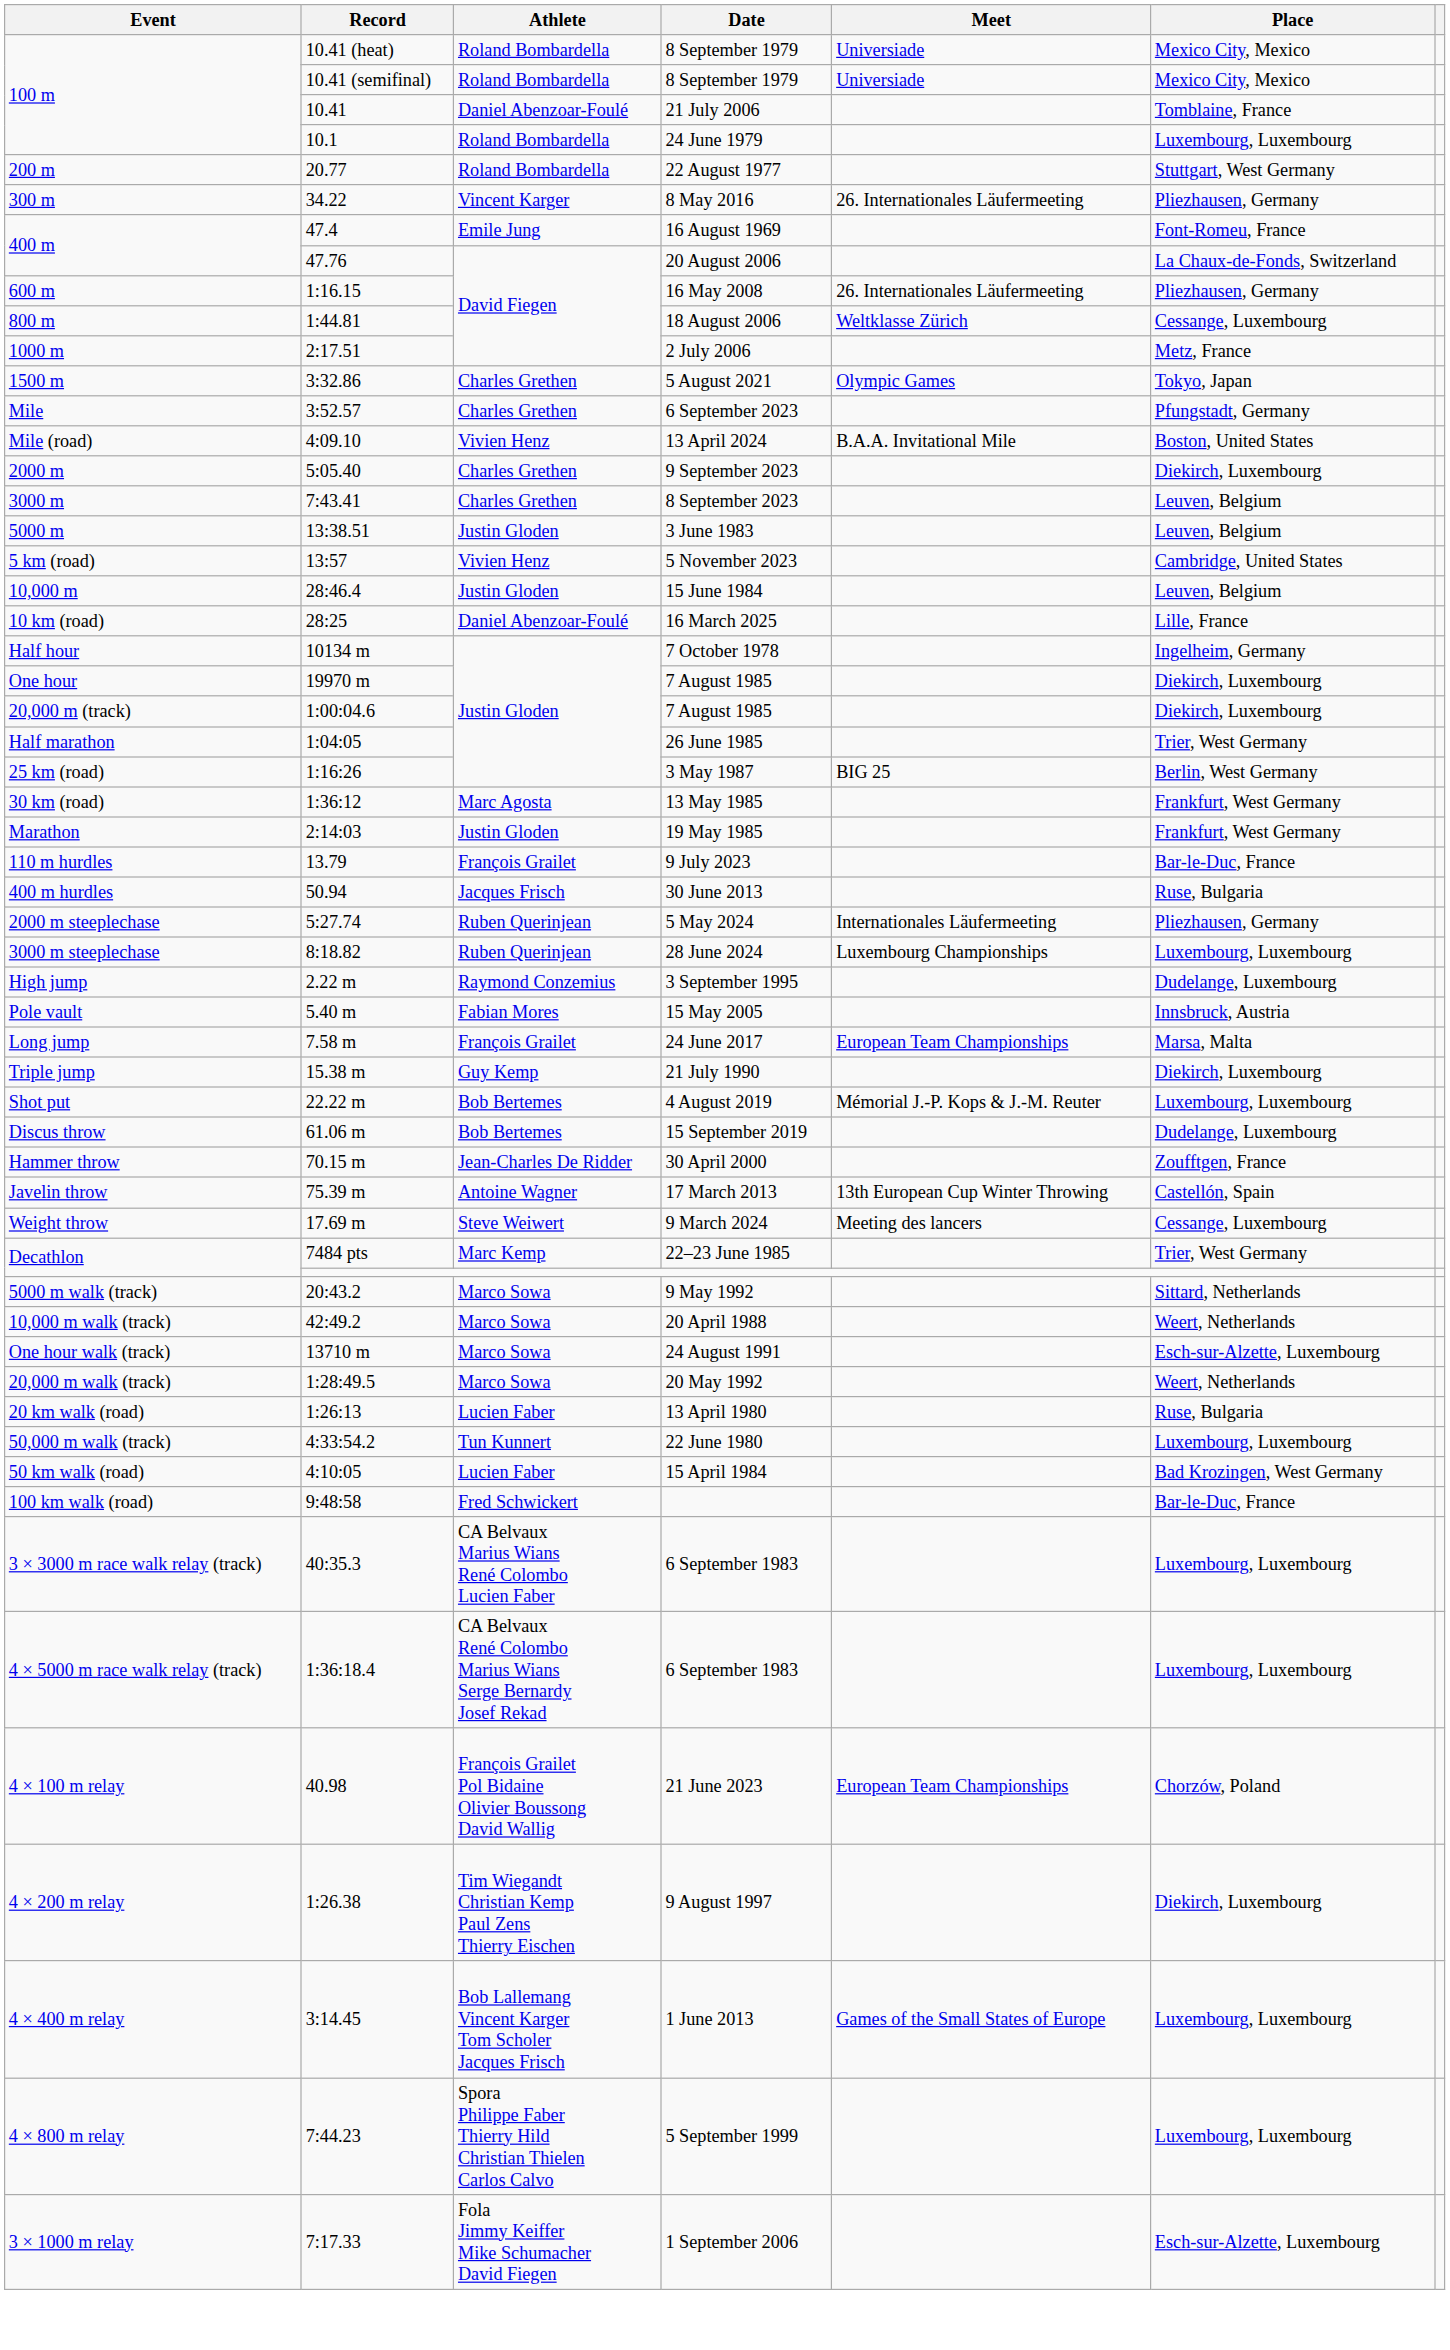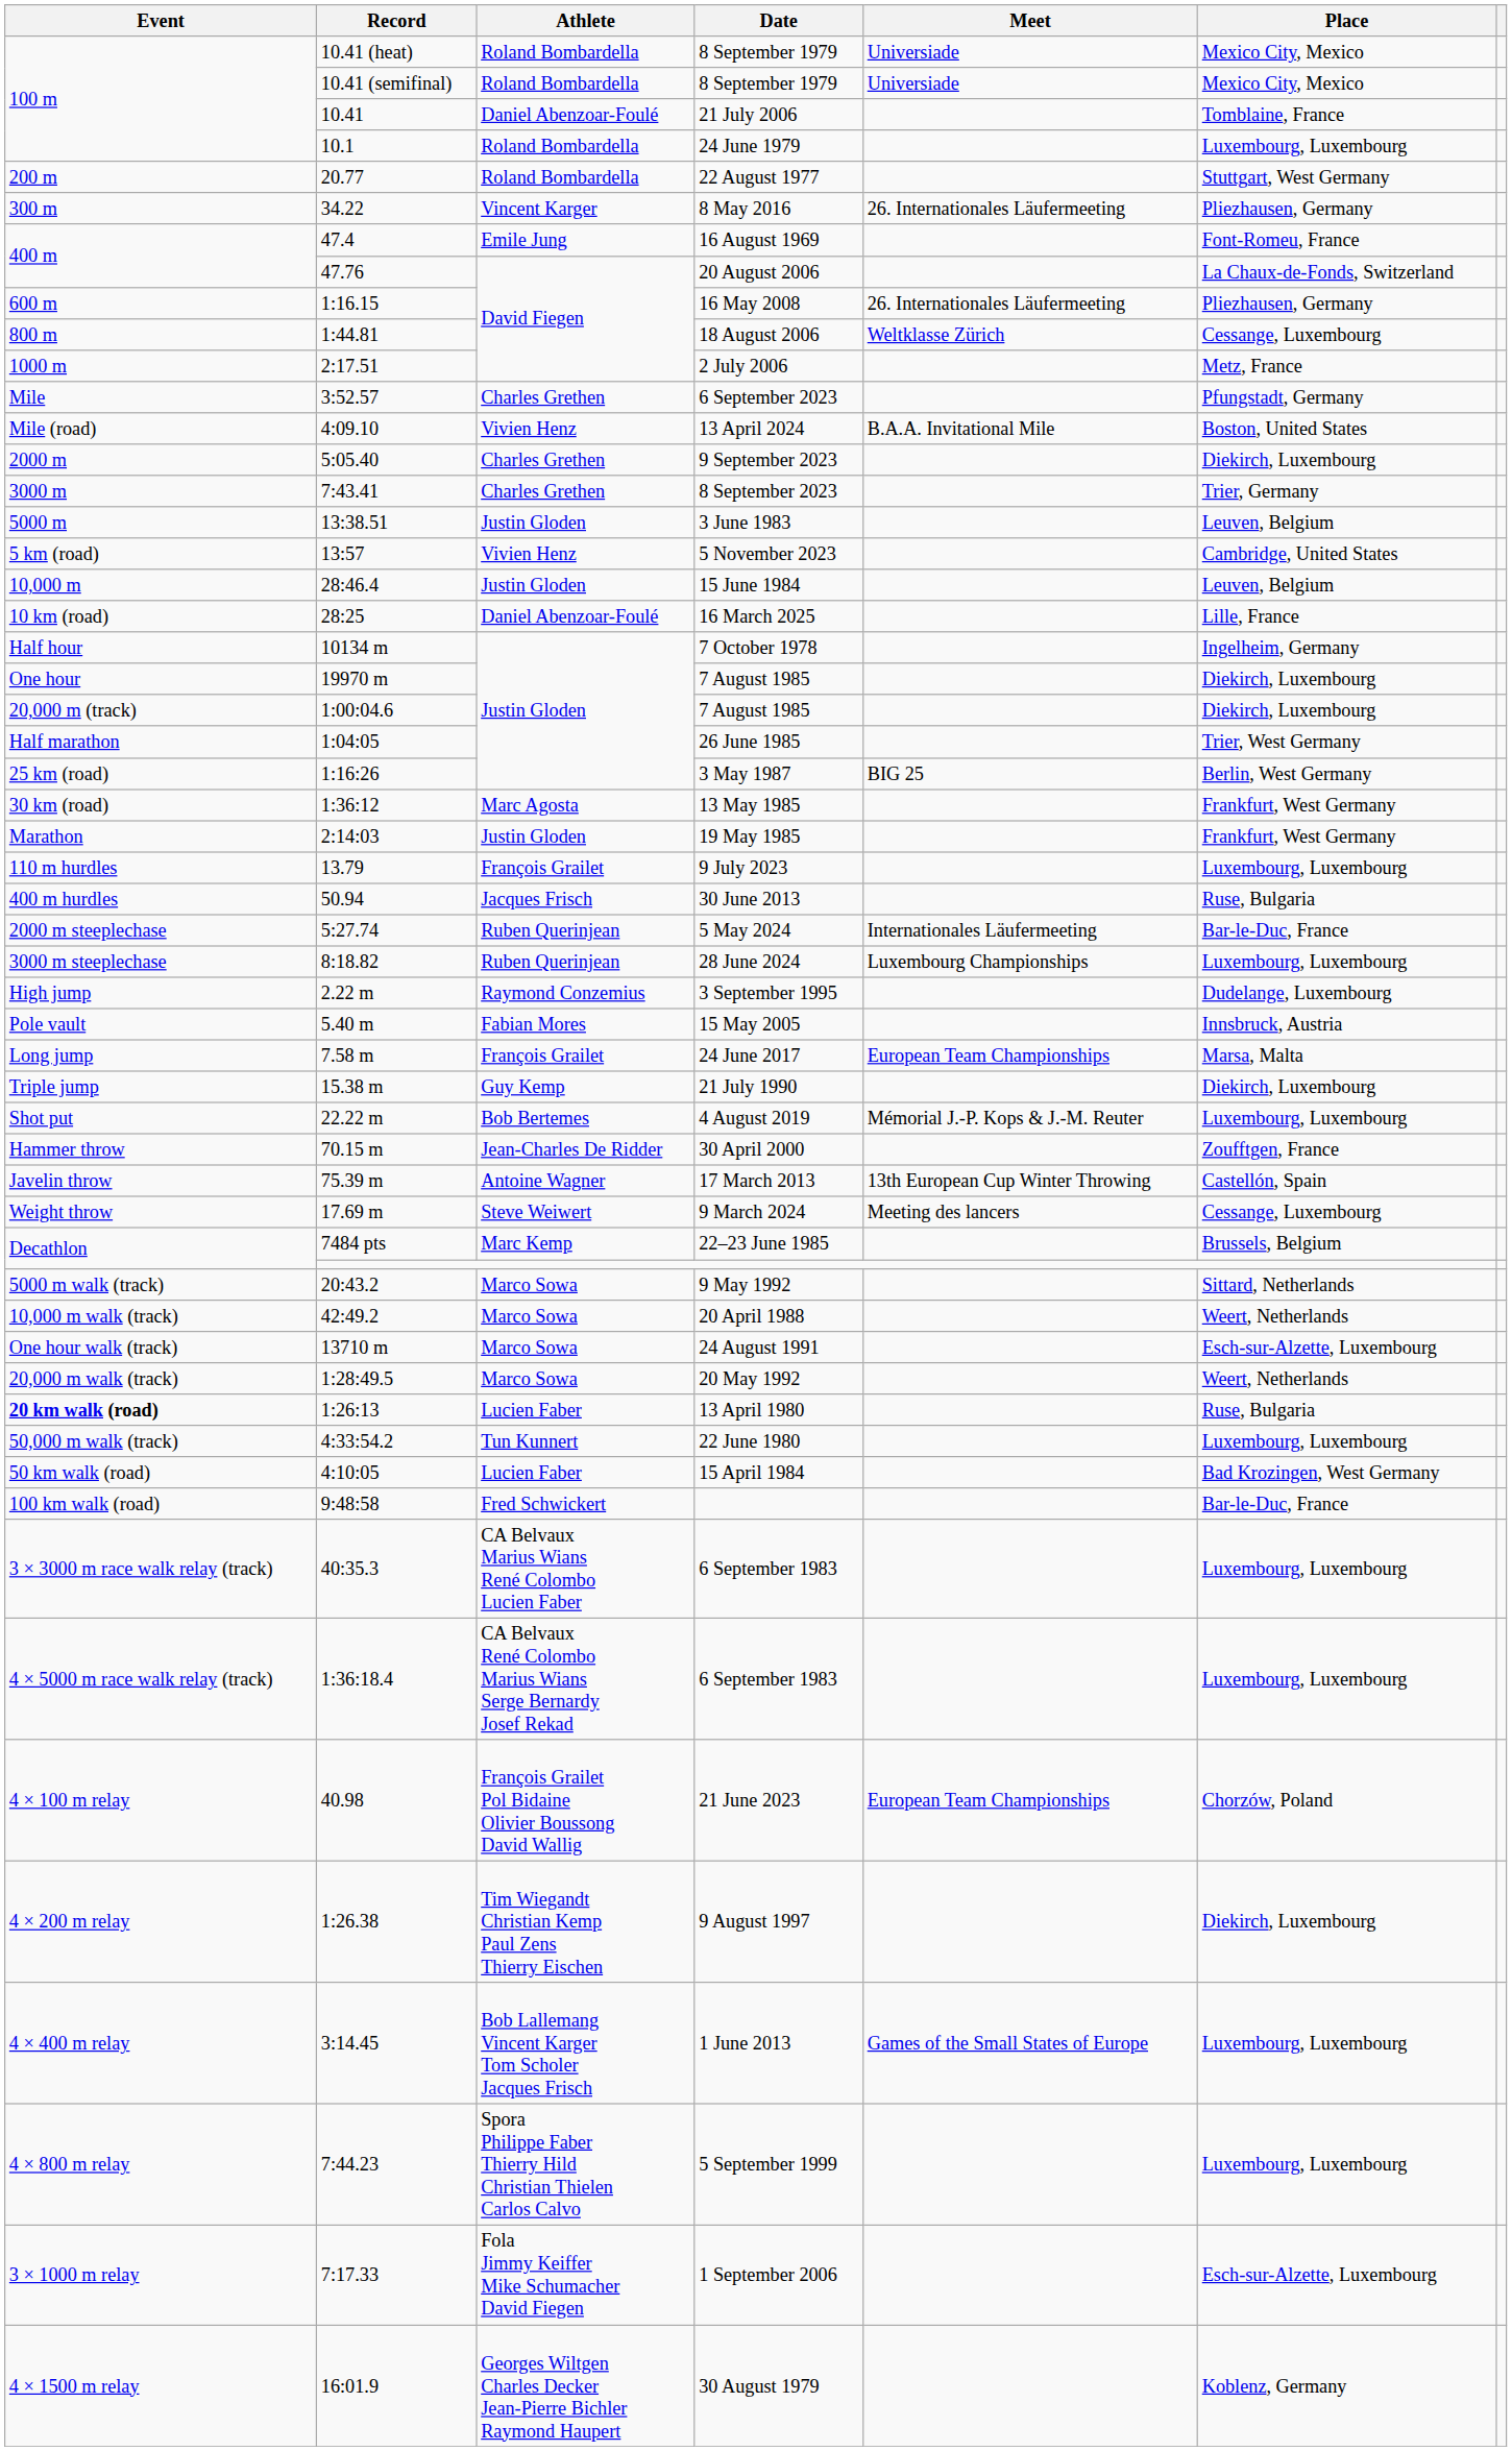- row: 1500 m | 3:32.86 | Charles Grethen | 5 August 2021 | Olympic Games | Tokyo, Japan
8 September 2023 | Place: Leuven, Belgium -> Trier, Germany
9 July 2023 | Place: Bar-le-Duc, France -> Luxembourg, Luxembourg
5 May 2024 | Place: Pliezhausen, Germany -> Bar-le-Duc, France
- row: Discus throw | 61.06 m | Bob Bertemes | 15 September 2019 | Dudelange, Luxembourg
22–23 June 1985 | Place: Trier, West Germany -> Brussels, Belgium
13 April 1980 | Event: normal -> bold
+ row: 4 × 1500 m relay | 16:01.9 | Georges Wiltgen Charles Decker Jean-Pierre Bichler Raymond Haupert | 30 August 1979 | Koblenz, Germany
